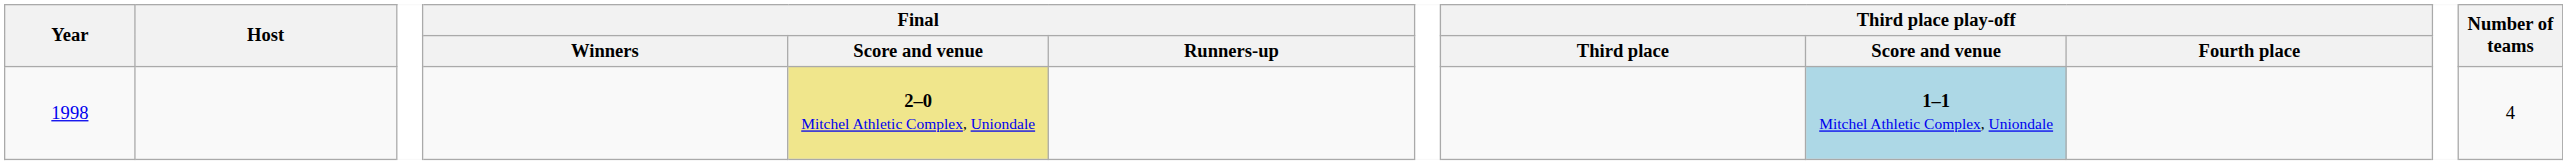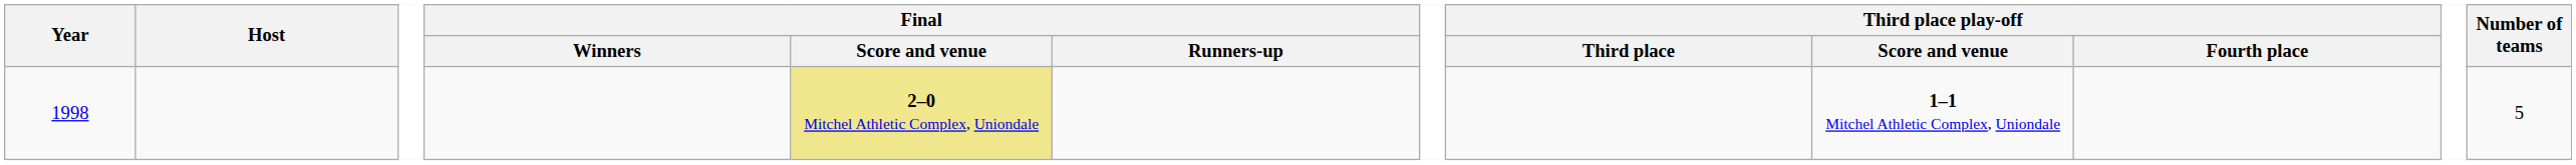1998 | Third place play-off / Score and venue: lightblue background -> no background
1998 | Number of teams: 4 -> 5
